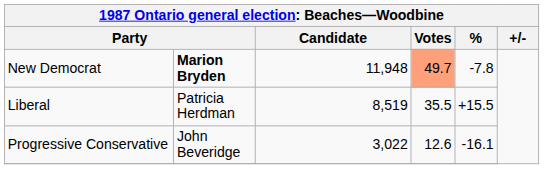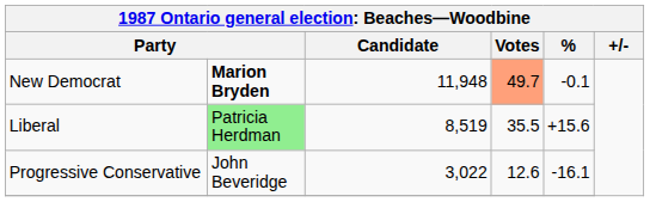New Democrat | %: -7.8 -> -0.1
Liberal | column 2: no background -> lightgreen background
Liberal | %: +15.5 -> +15.6
